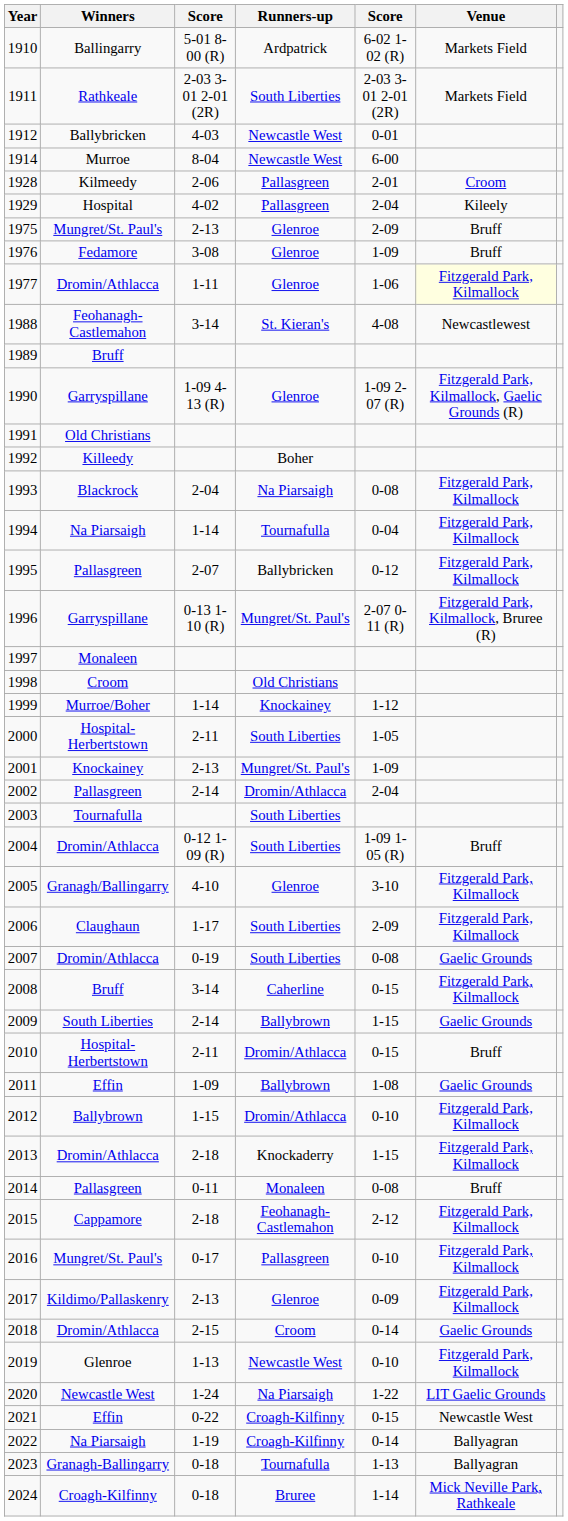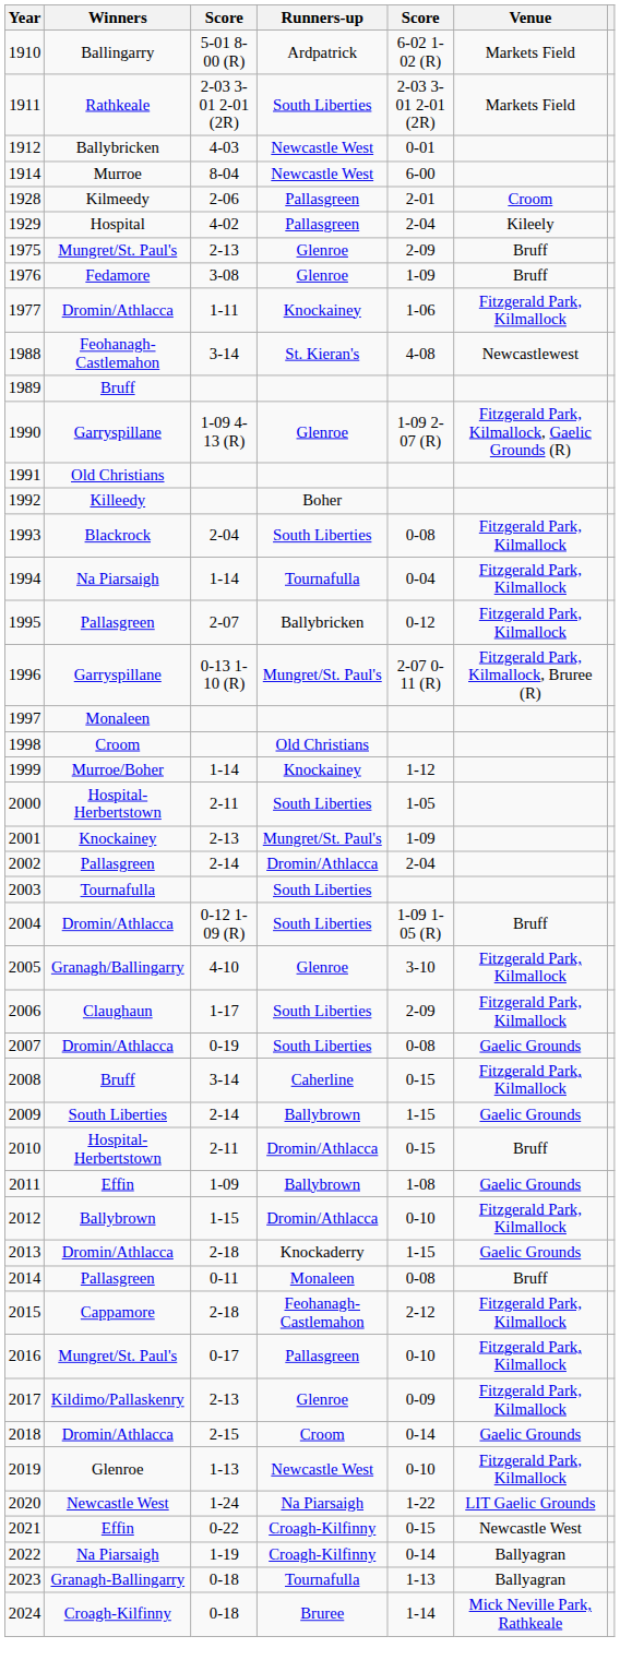1977 | Runners-up: Glenroe -> Knockainey
1977 | Venue: lightyellow background -> no background
1993 | Runners-up: Na Piarsaigh -> South Liberties
2013 | Venue: Fitzgerald Park, Kilmallock -> Gaelic Grounds
